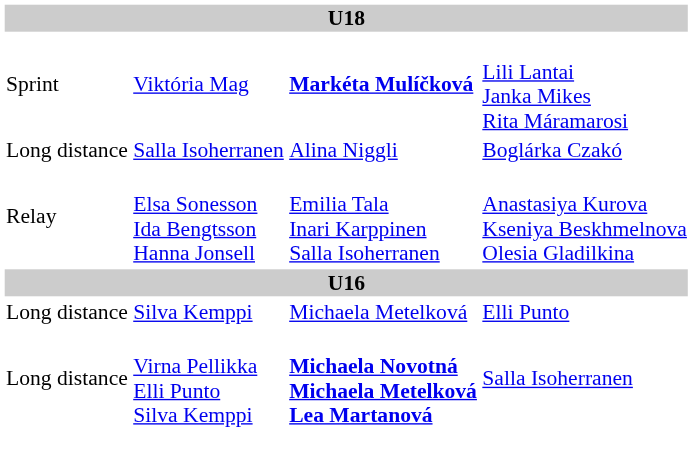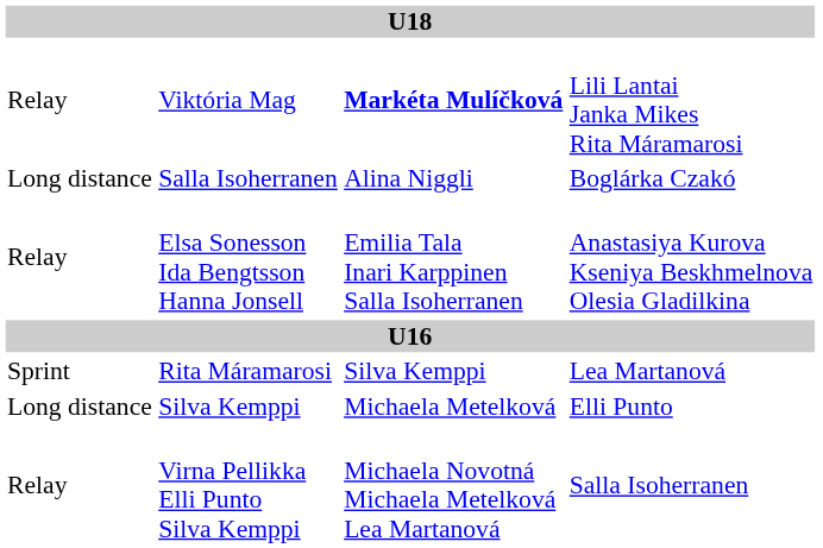Viktória Mag | column 1: Sprint -> Relay
+ row: Sprint | Rita Máramarosi | Silva Kemppi | Lea Martanová
Virna Pellikka Elli Punto Silva Kemppi | column 1: Long distance -> Relay
Virna Pellikka Elli Punto Silva Kemppi | column 3: bold -> normal
